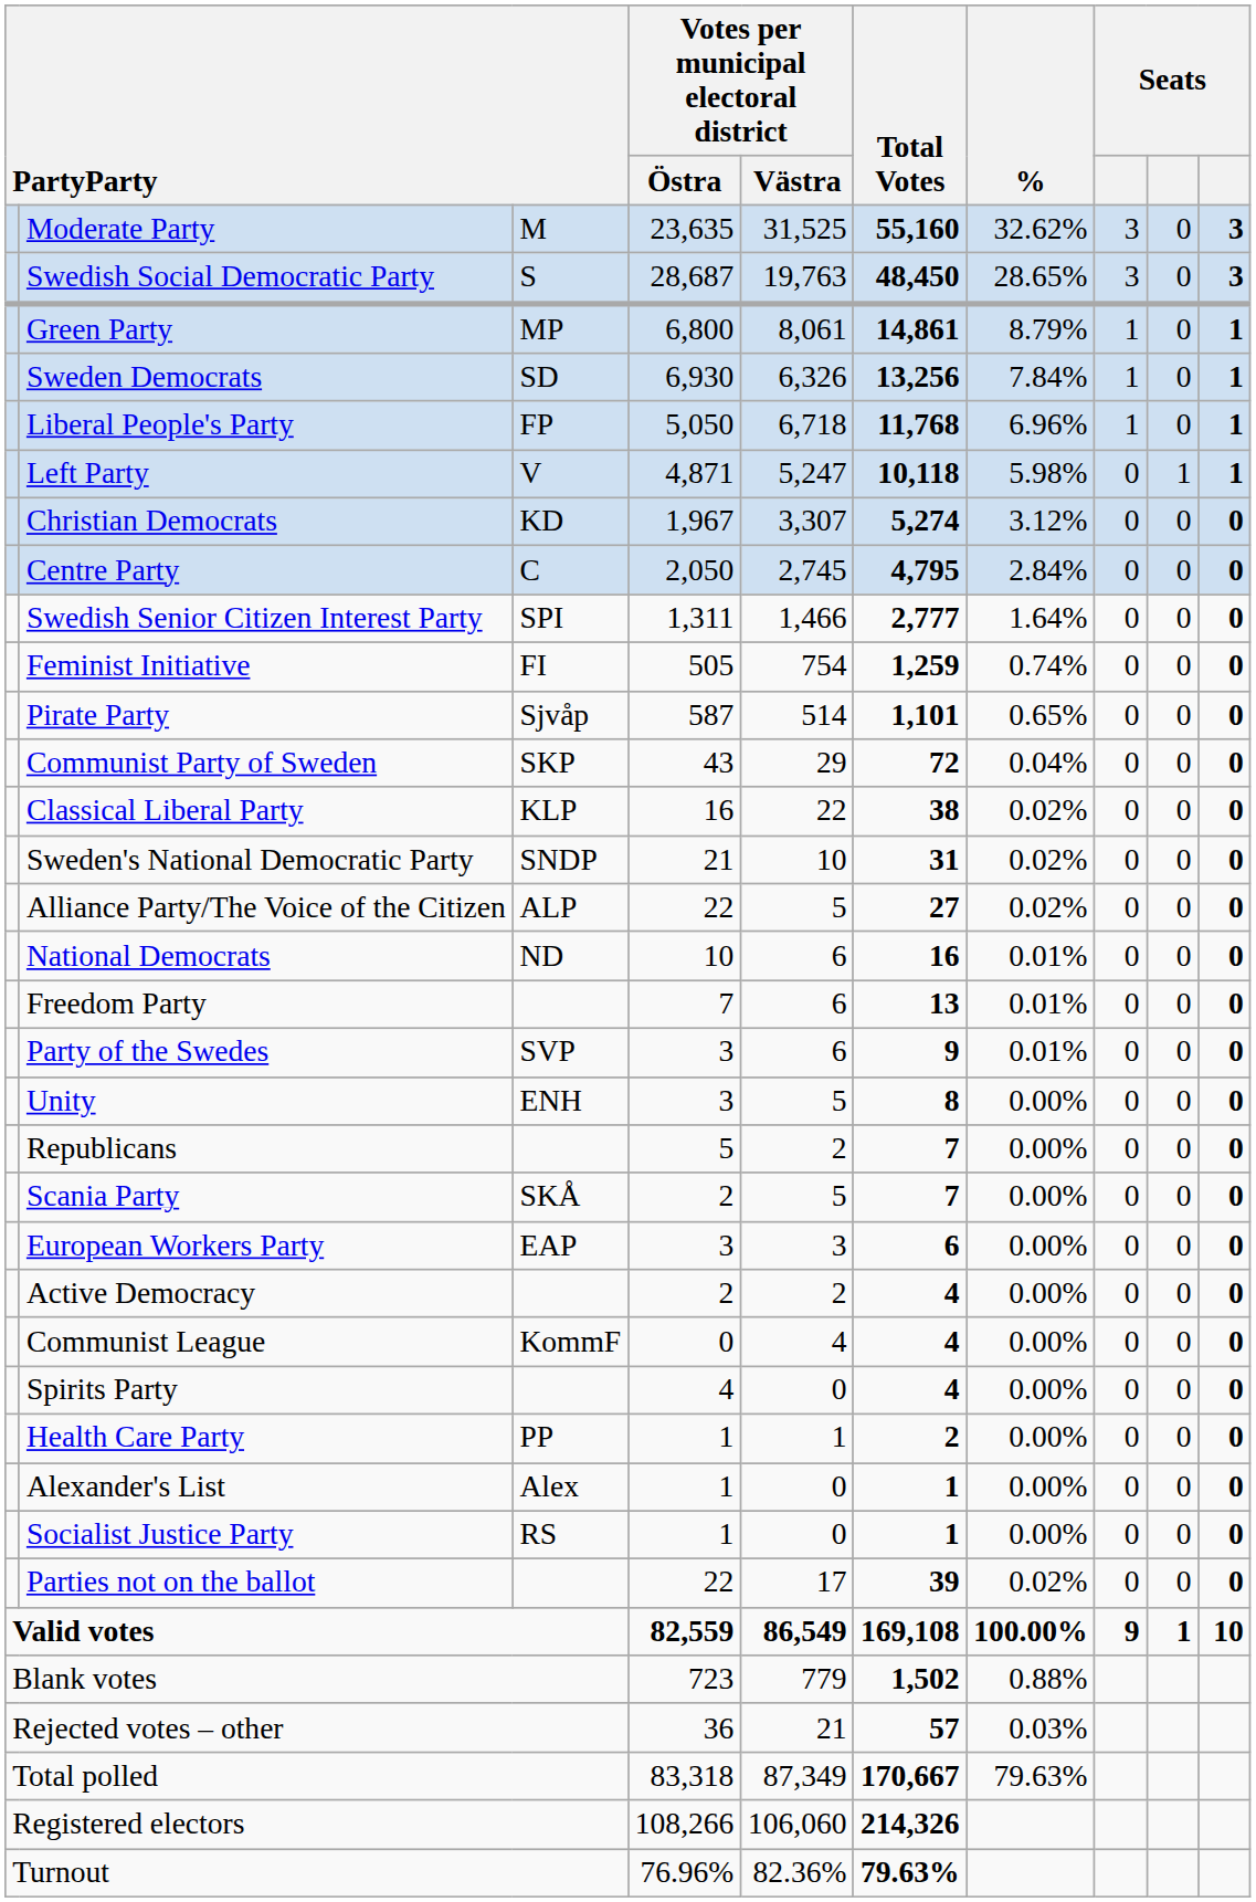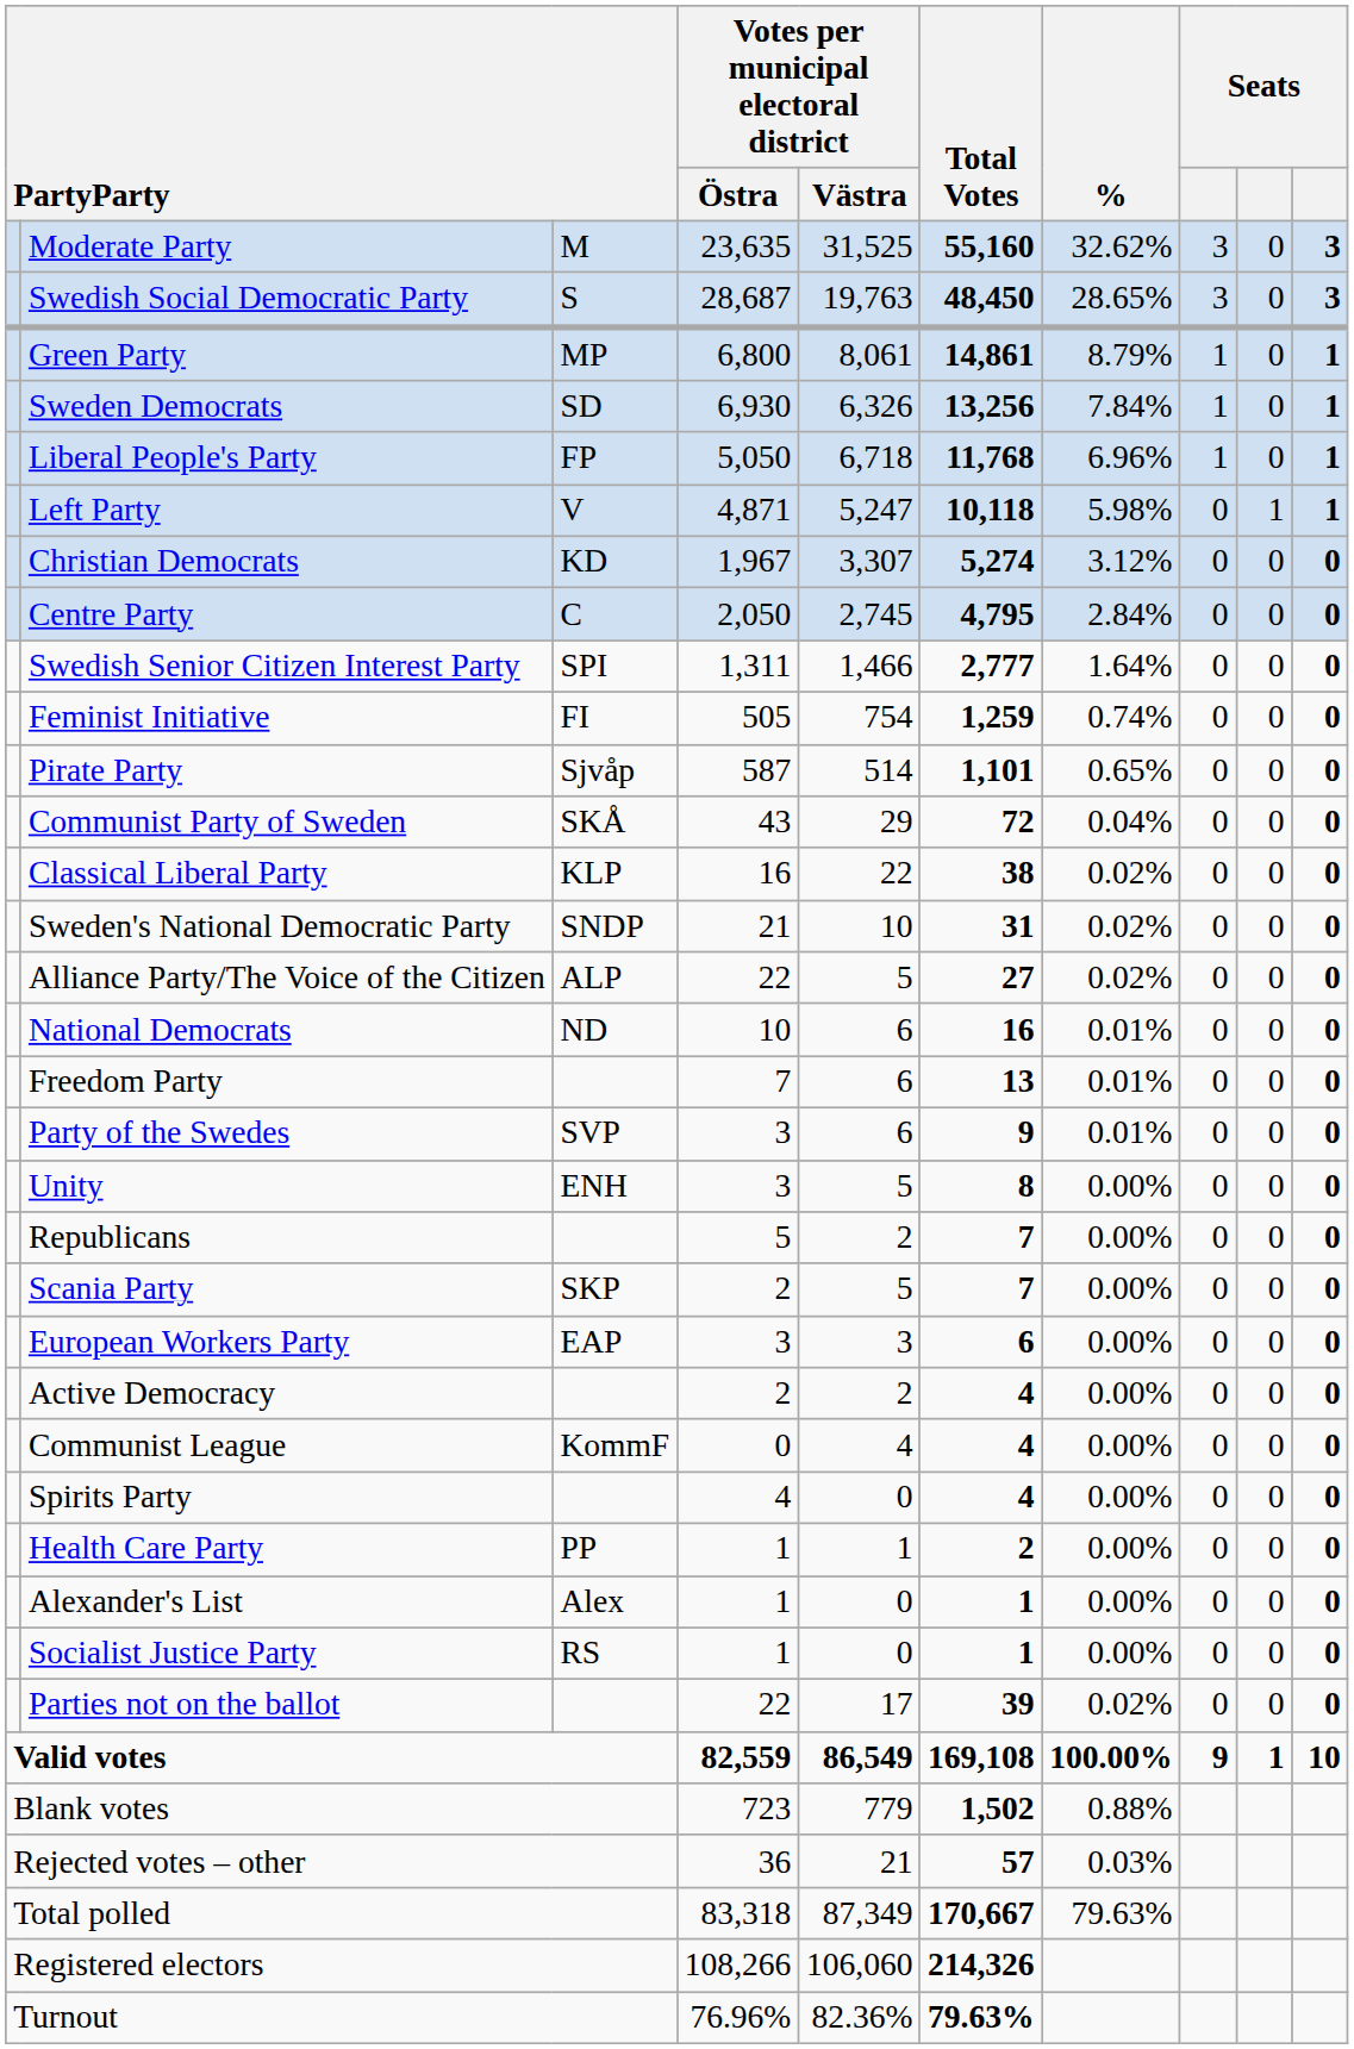Communist Party of Sweden | column 3: SKP -> SKÅ
Scania Party | column 3: SKÅ -> SKP
